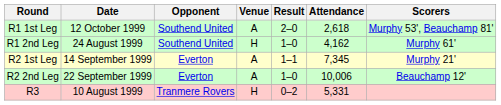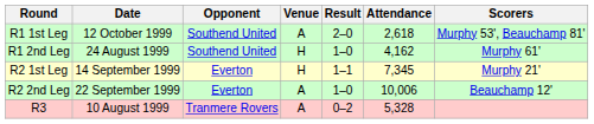R2 1st Leg | Venue: A -> H
R3 | Venue: H -> A
R3 | Attendance: 5,331 -> 5,328
